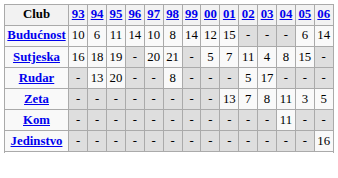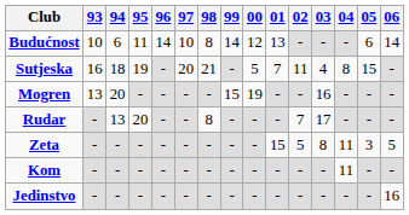Budućnost | 01: 15 -> 13
+ row: Mogren | 13 | 20 | - | - | - | - | 15 | 19 | - | - | 16 | - | - | -
Rudar | 02: 5 -> 7
Zeta | 01: 13 -> 15
Zeta | 02: 7 -> 5
